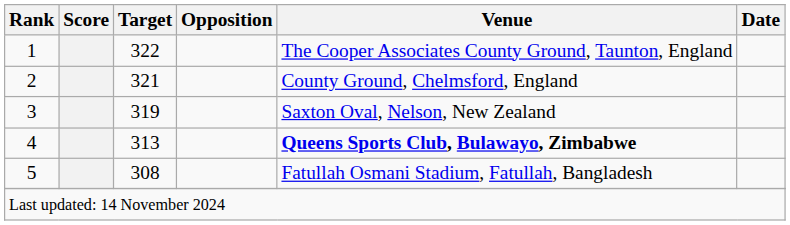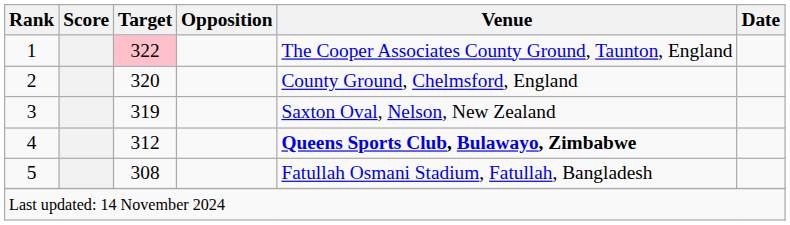1 | Target: no background -> pink background
2 | Target: 321 -> 320
4 | Target: 313 -> 312
